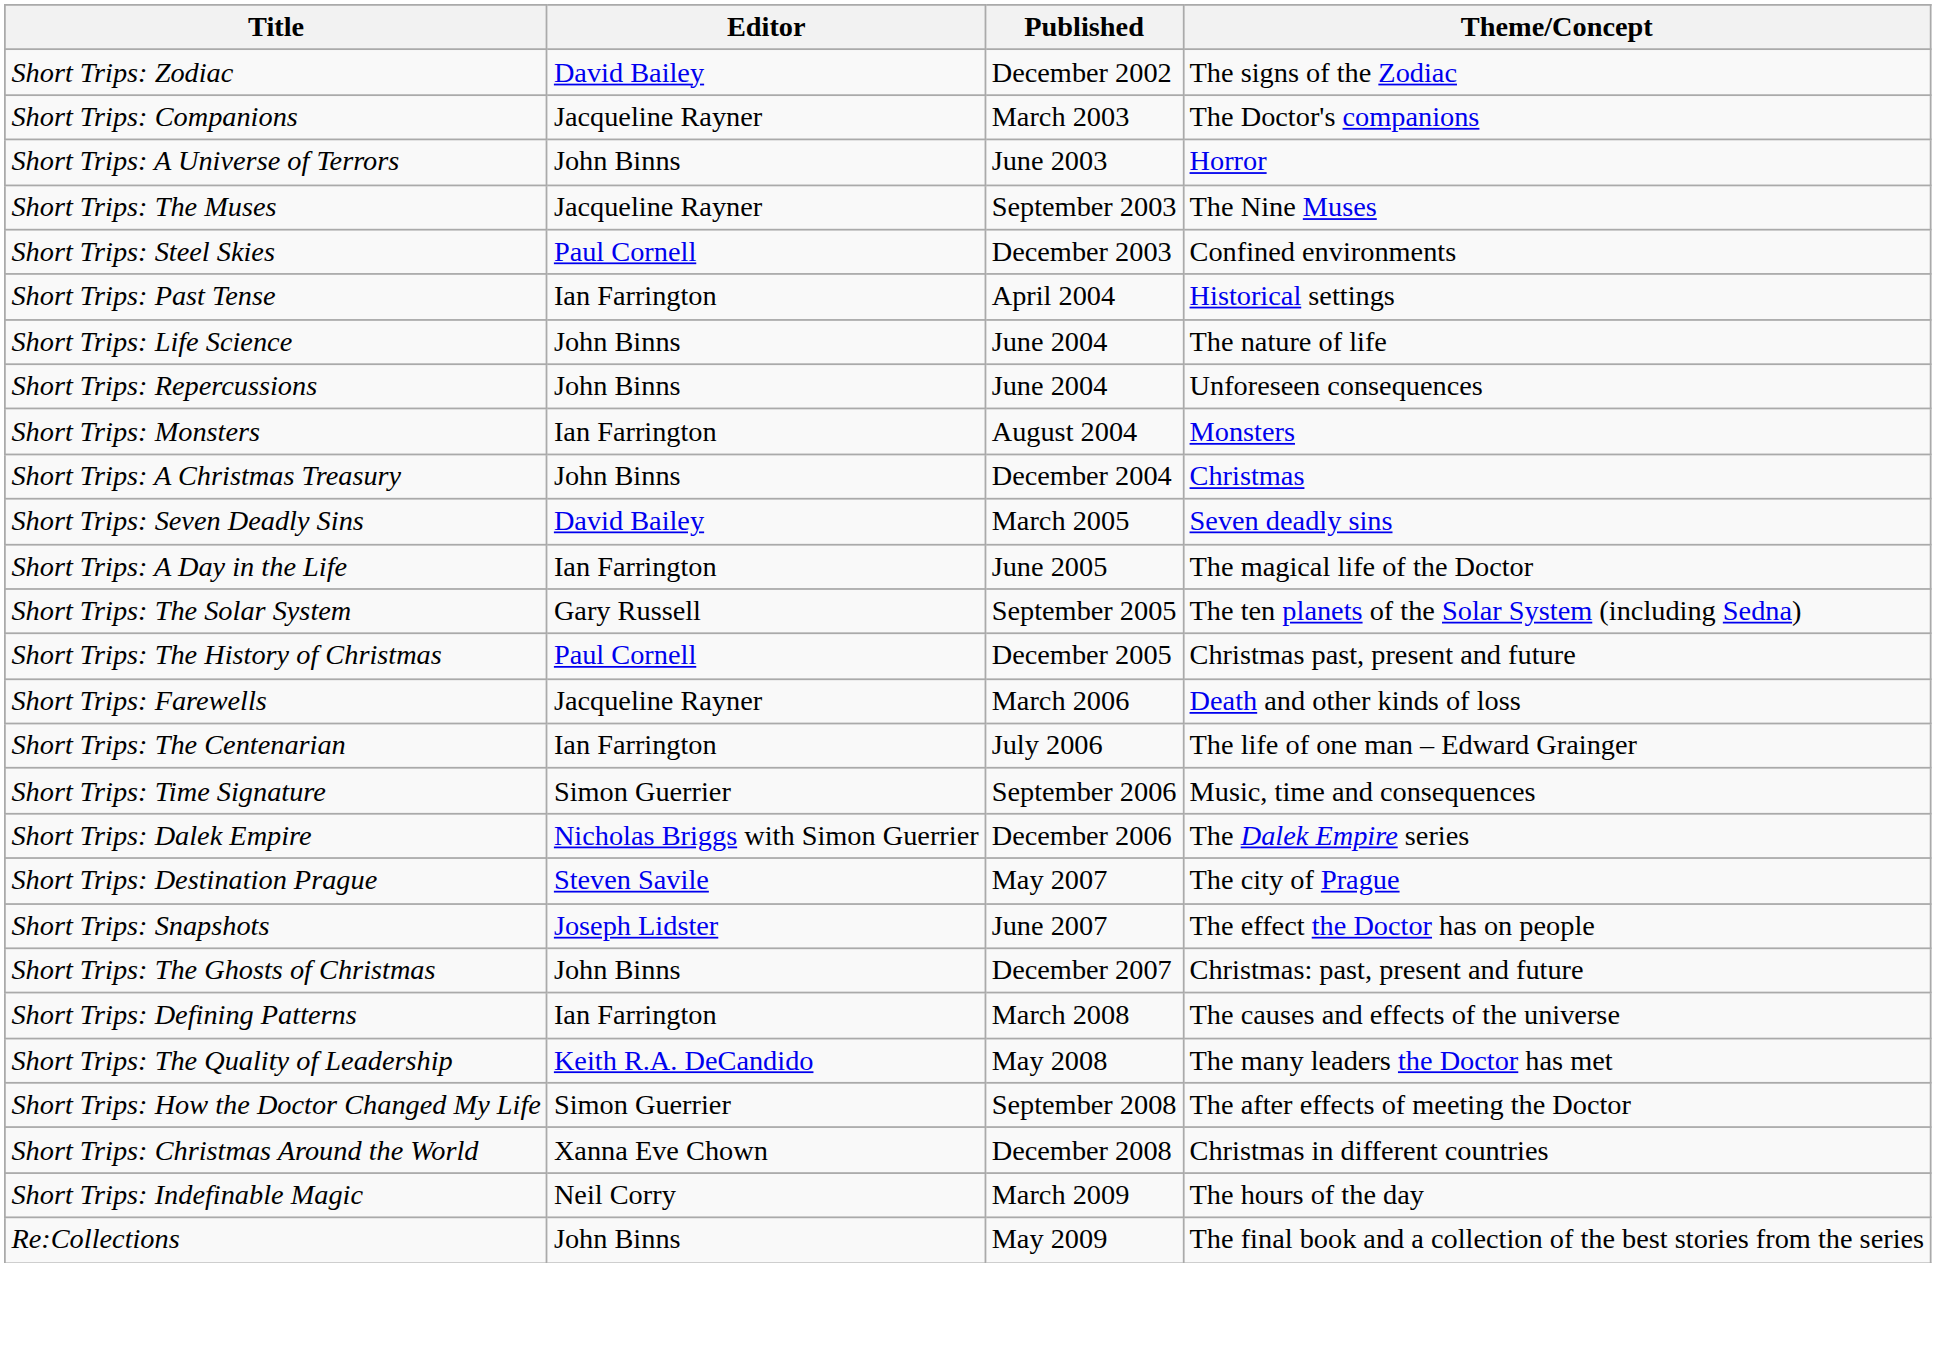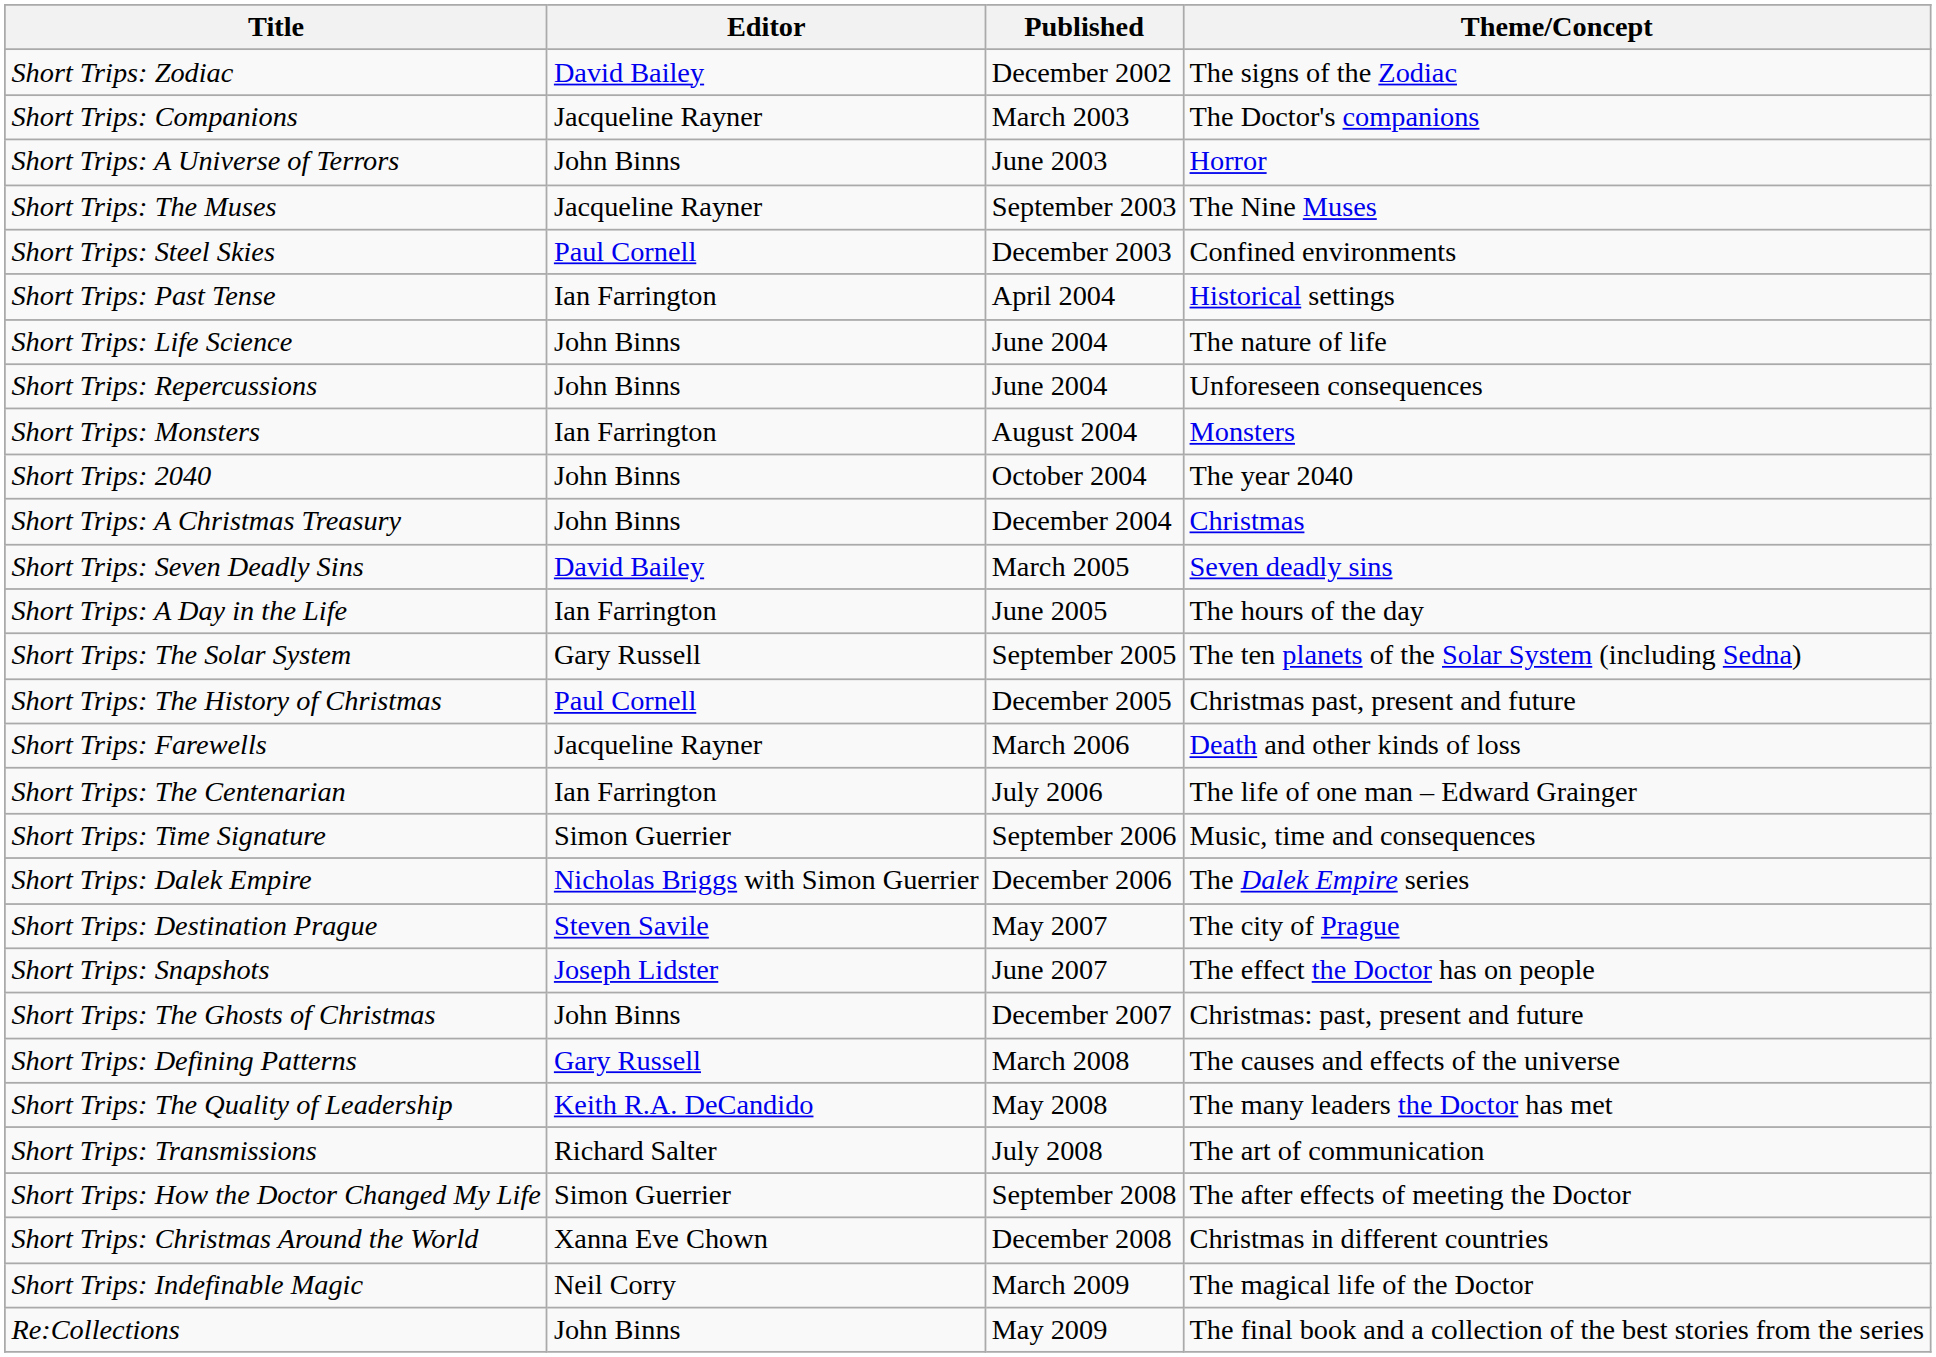+ row: Short Trips: 2040 | John Binns | October 2004 | The year 2040
Short Trips: A Day in the Life | Theme/Concept: The magical life of the Doctor -> The hours of the day
Short Trips: Defining Patterns | Editor: Ian Farrington -> Gary Russell
+ row: Short Trips: Transmissions | Richard Salter | July 2008 | The art of communication
Short Trips: Indefinable Magic | Theme/Concept: The hours of the day -> The magical life of the Doctor
